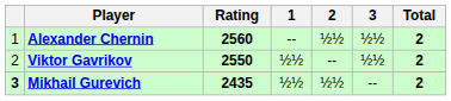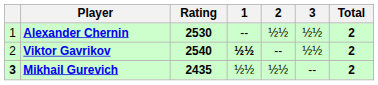Alexander Chernin | Rating: 2560 -> 2530
Viktor Gavrikov | Rating: 2550 -> 2540
Viktor Gavrikov | 1: normal -> bold
